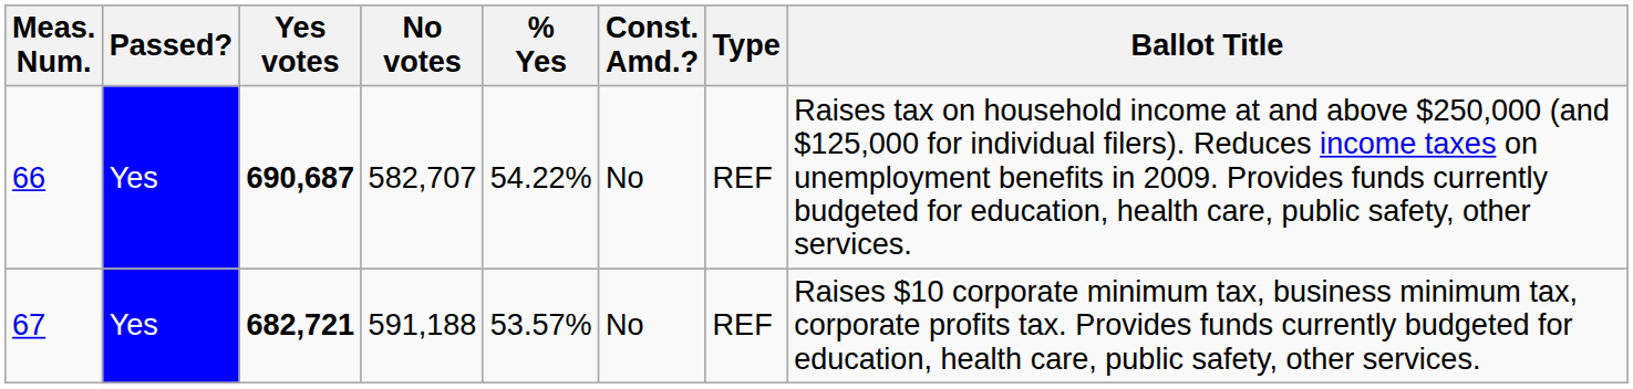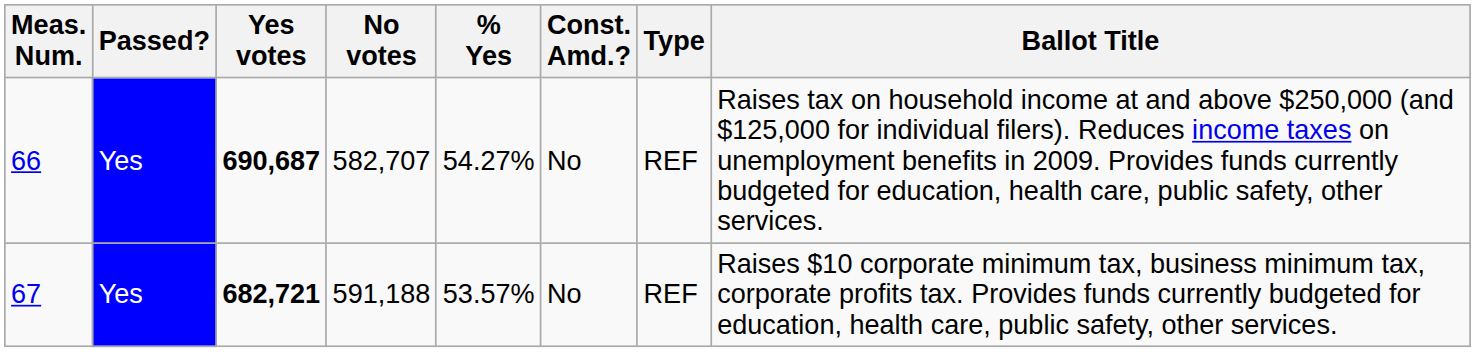66 | % Yes: 54.22% -> 54.27%
